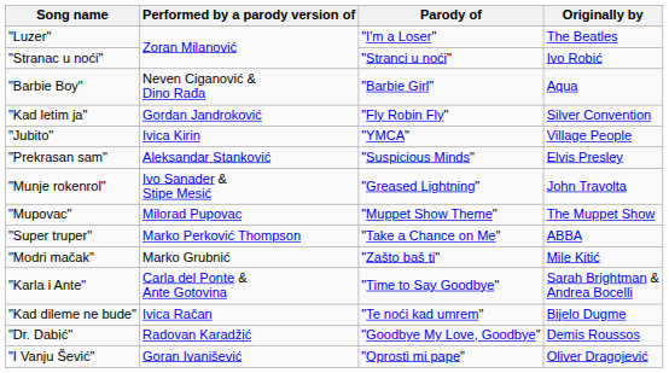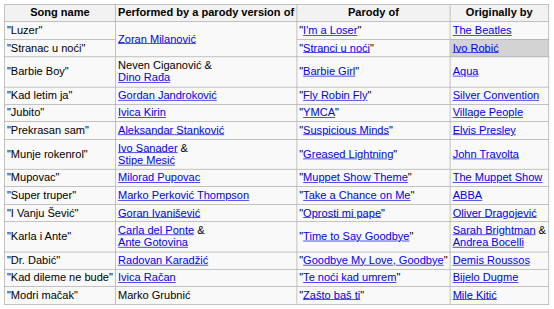"Stranac u noći" | Originally by: no background -> lightgrey background
rows swapped: "Modri mačak" <-> "I Vanju Šević"
rows swapped: "Kad dileme ne bude" <-> "Dr. Dabić"
